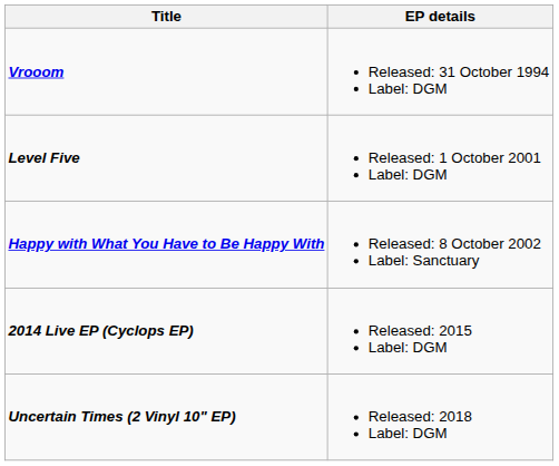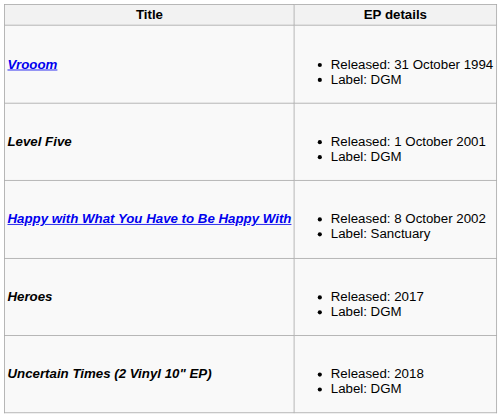- row: 2014 Live EP (Cyclops EP) | Released: 2015 Label: DGM
+ row: Heroes | Released: 2017 Label: DGM
